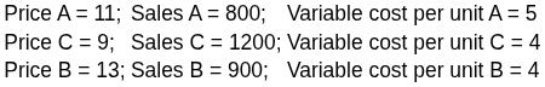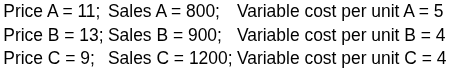rows swapped: Price B = 13; <-> Price C = 9;
